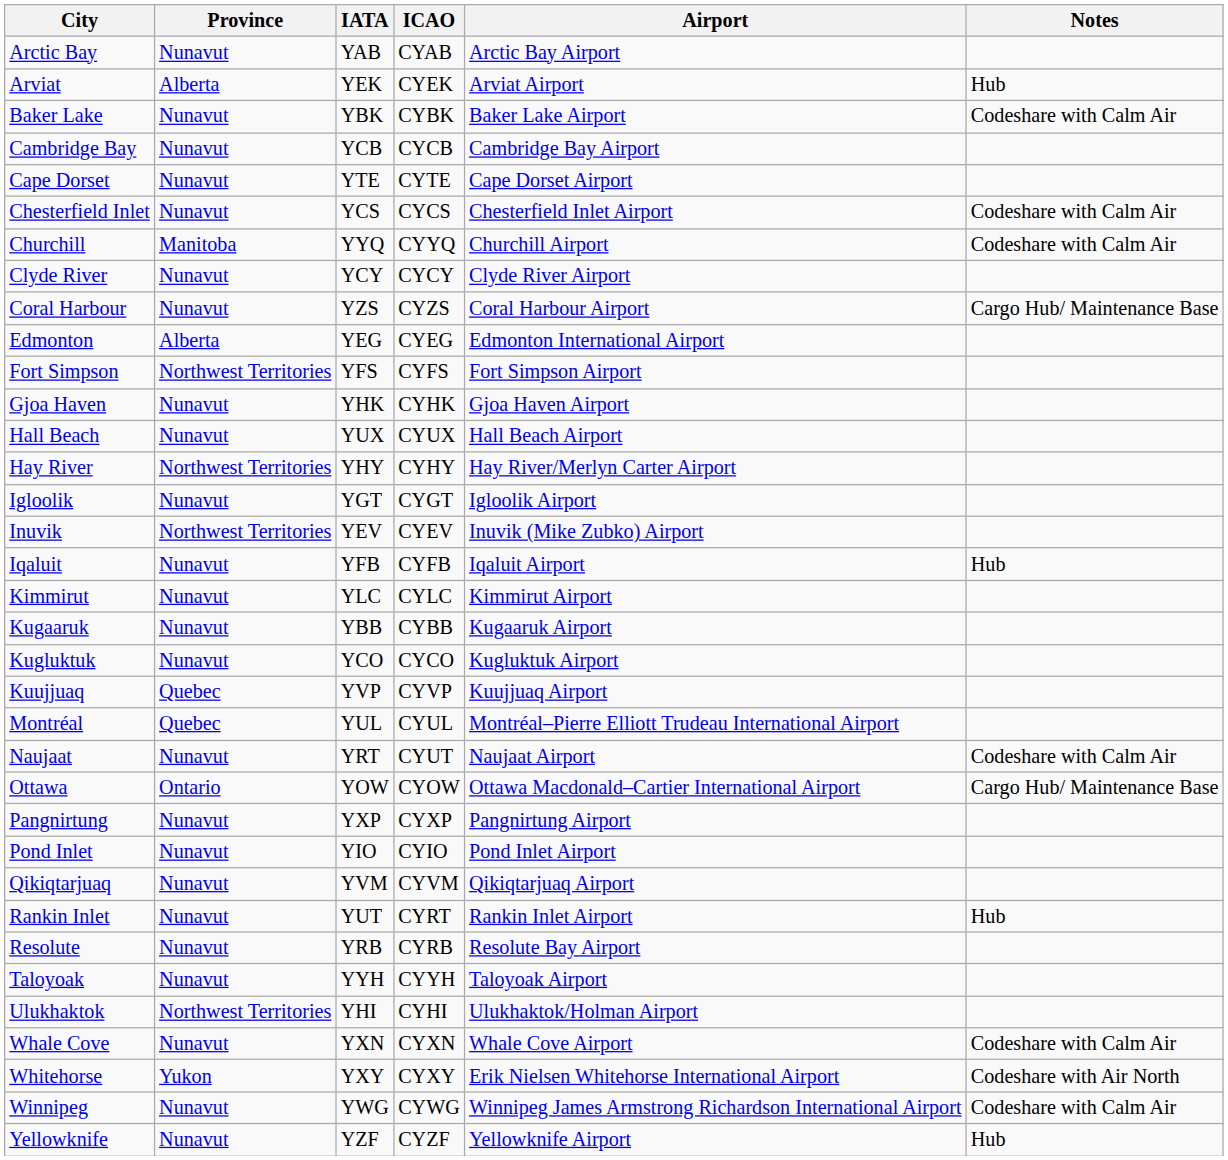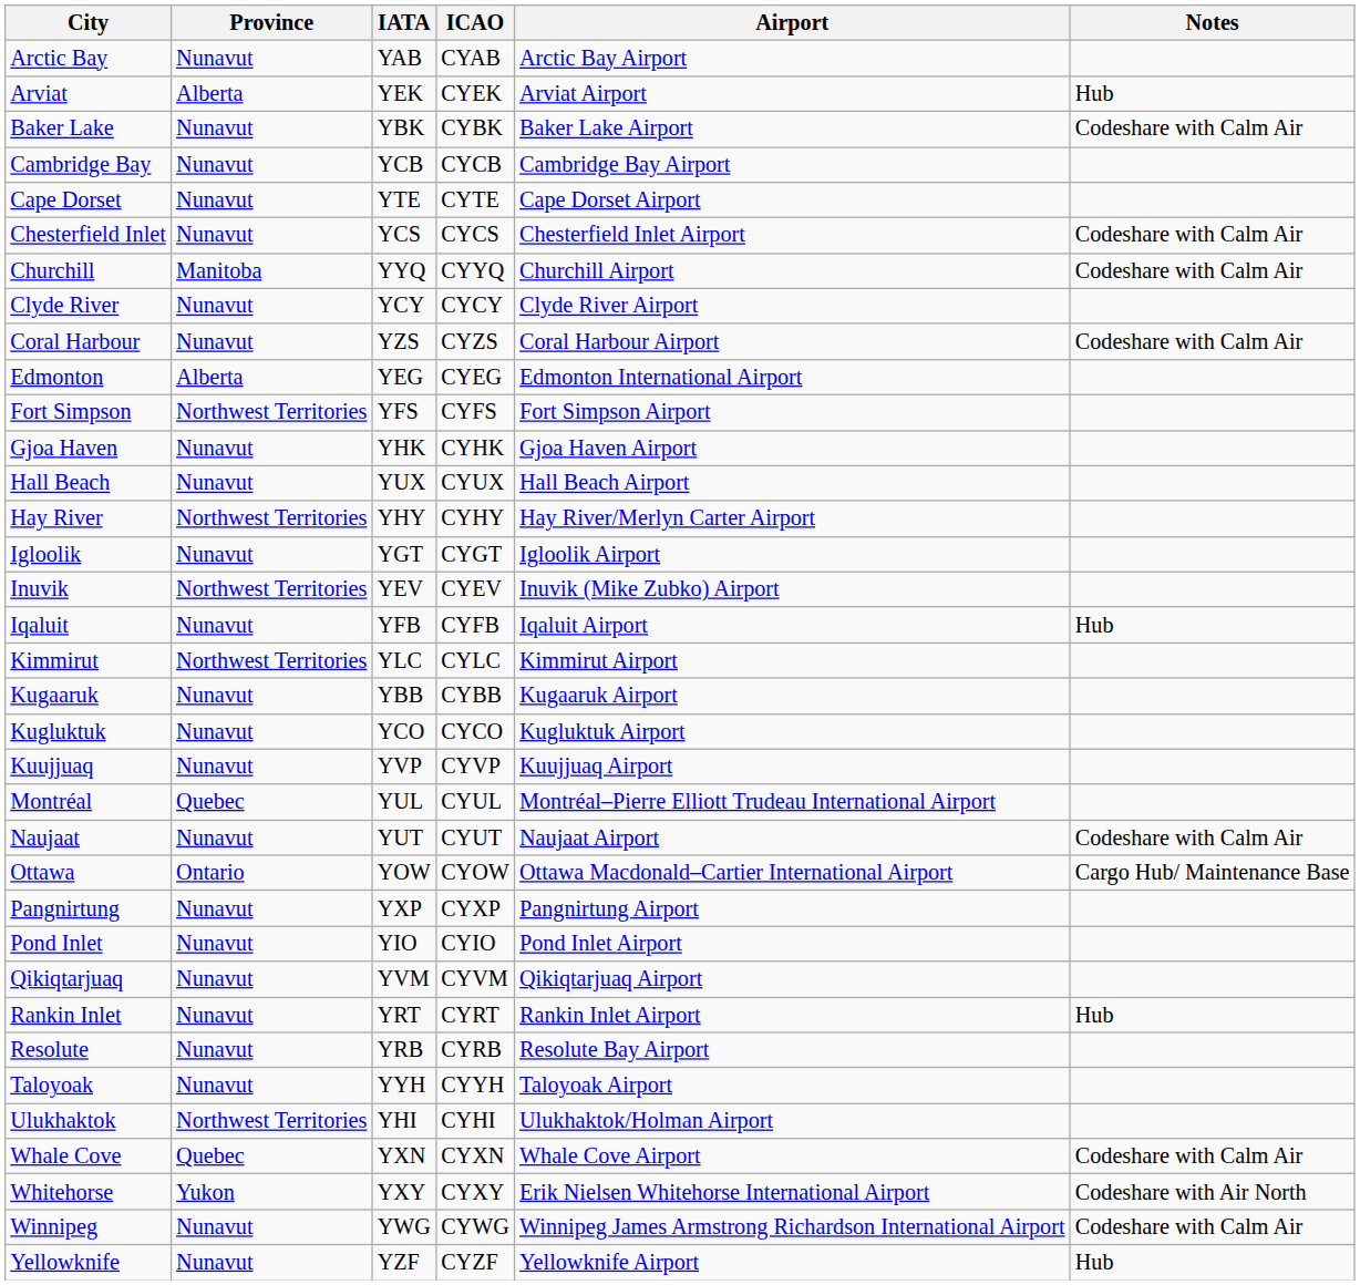Coral Harbour | Notes: Cargo Hub/ Maintenance Base -> Codeshare with Calm Air
Kimmirut | Province: Nunavut -> Northwest Territories
Kuujjuaq | Province: Quebec -> Nunavut
Naujaat | IATA: YRT -> YUT
Rankin Inlet | IATA: YUT -> YRT
Whale Cove | Province: Nunavut -> Quebec
